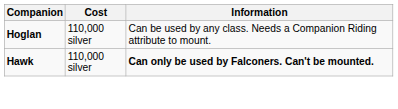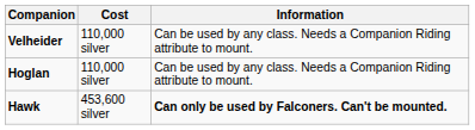+ row: Velheider | 110,000 silver | Can be used by any class. Needs a Companion Riding attribute to mount.
Hawk | Cost: 110,000 silver -> 453,600 silver
